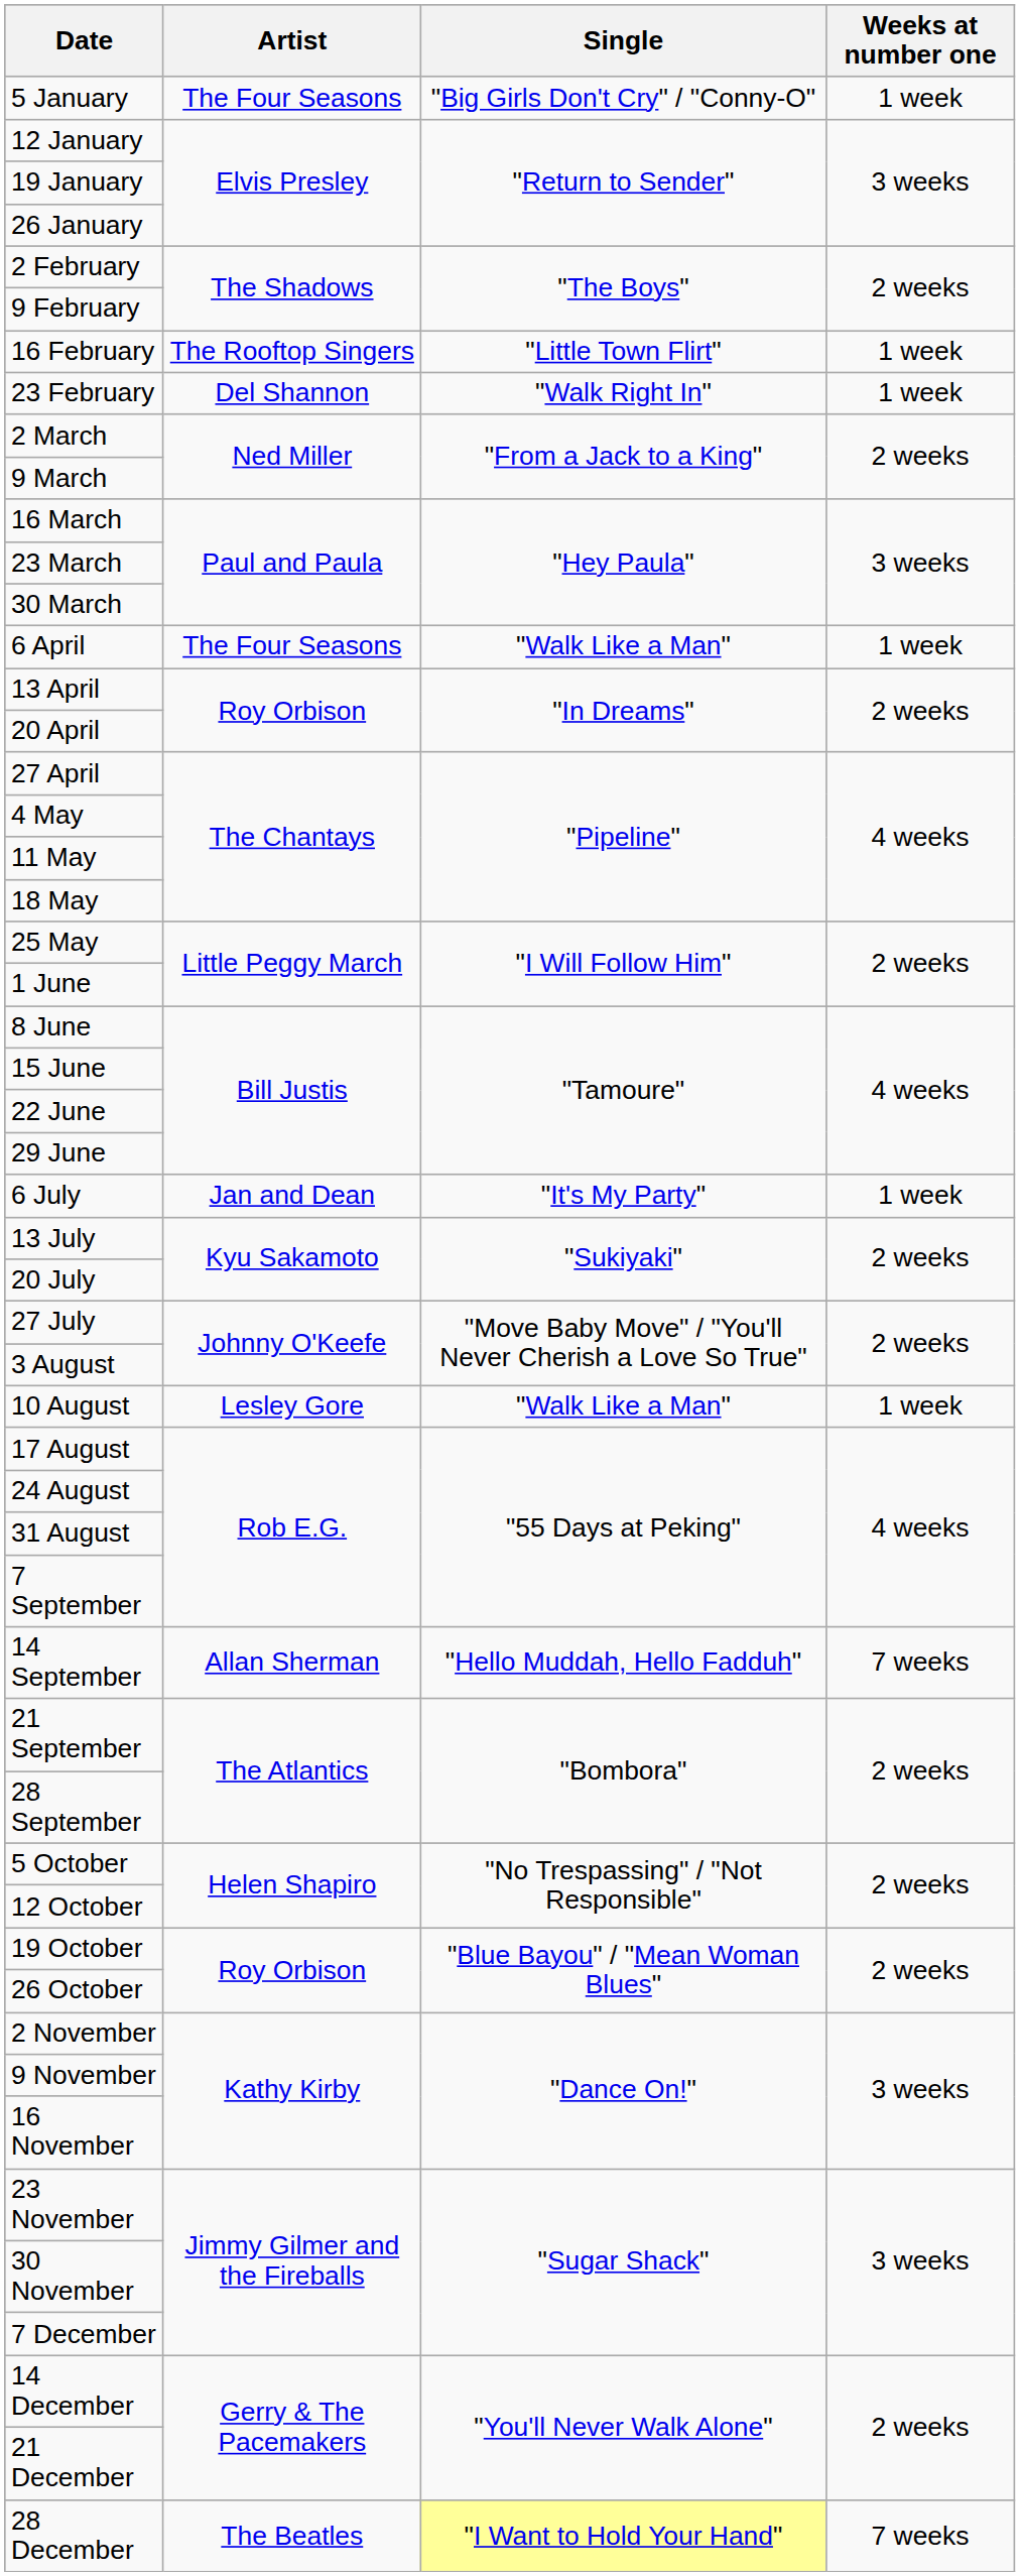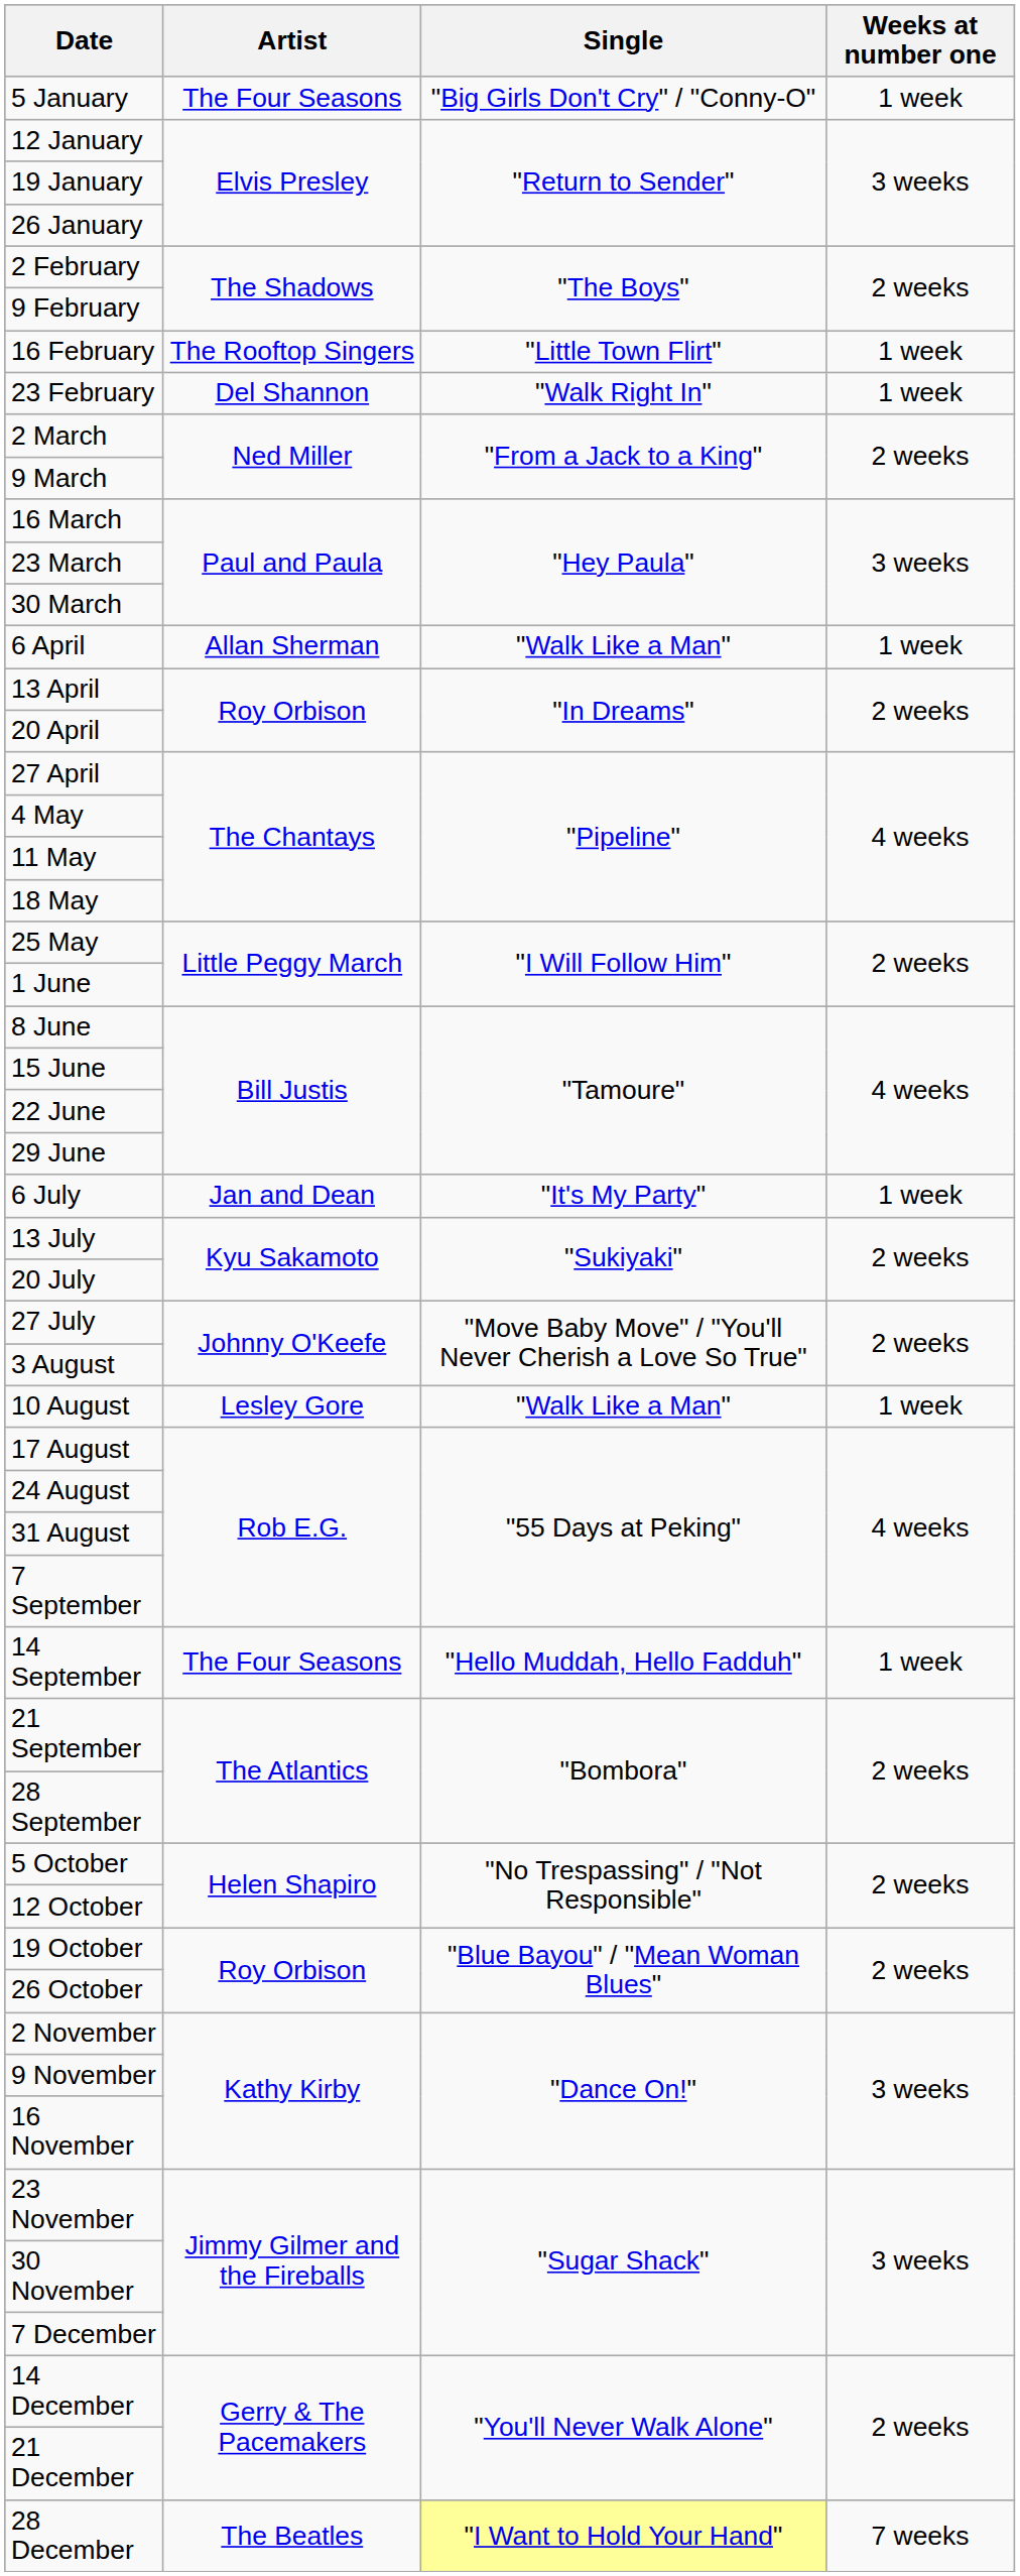6 April | Artist: The Four Seasons -> Allan Sherman
14 September | Artist: Allan Sherman -> The Four Seasons
14 September | Weeks at number one: 7 weeks -> 1 week
